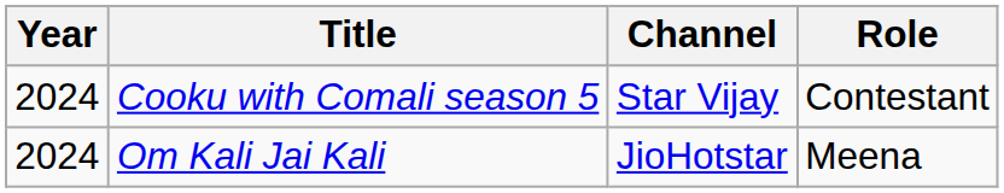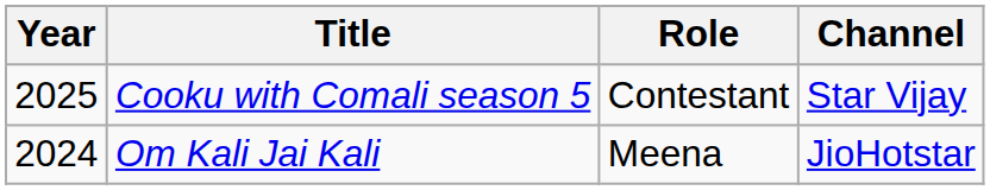columns swapped: Role <-> Channel
Cooku with Comali season 5 | Year: 2024 -> 2025
